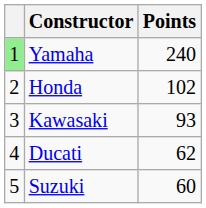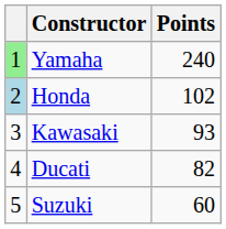Honda | column 1: no background -> lightblue background
Ducati | Points: 62 -> 82
